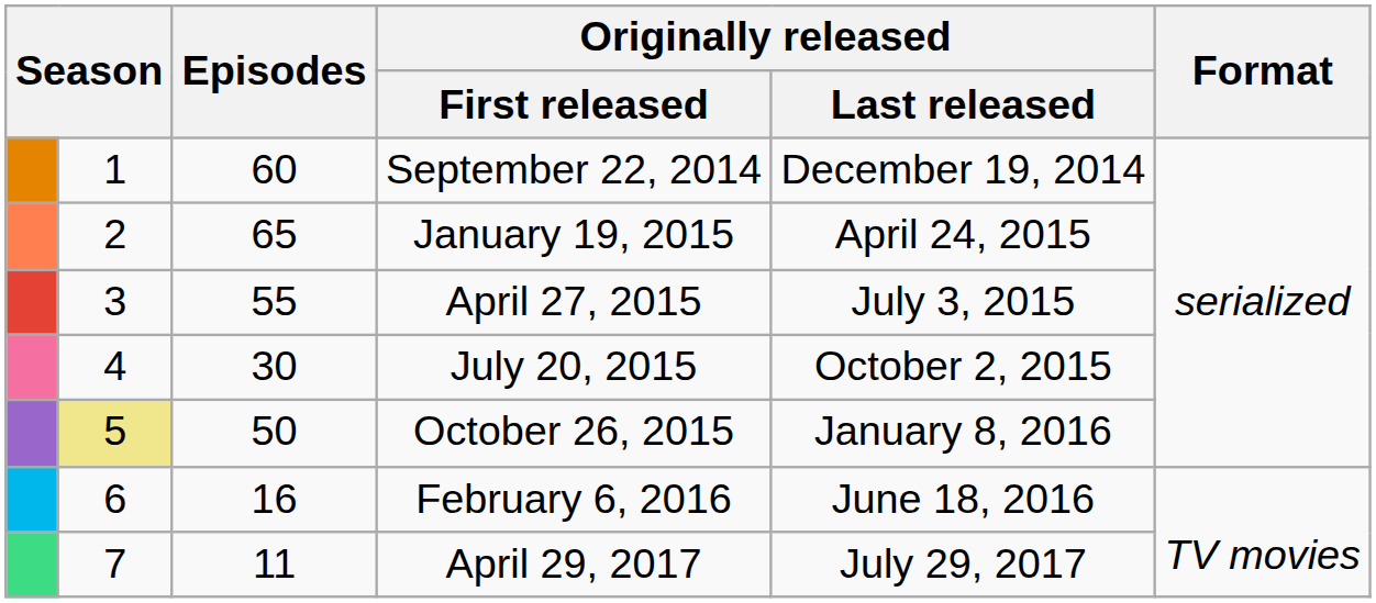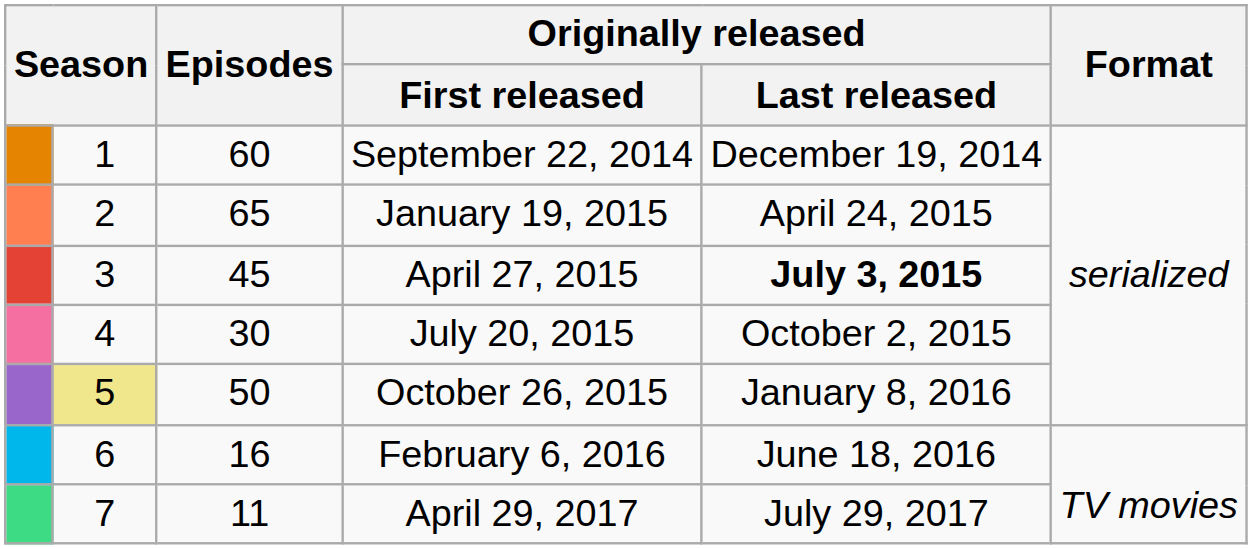April 27, 2015 | Episodes: 55 -> 45
April 27, 2015 | Originally released / Last released: normal -> bold
